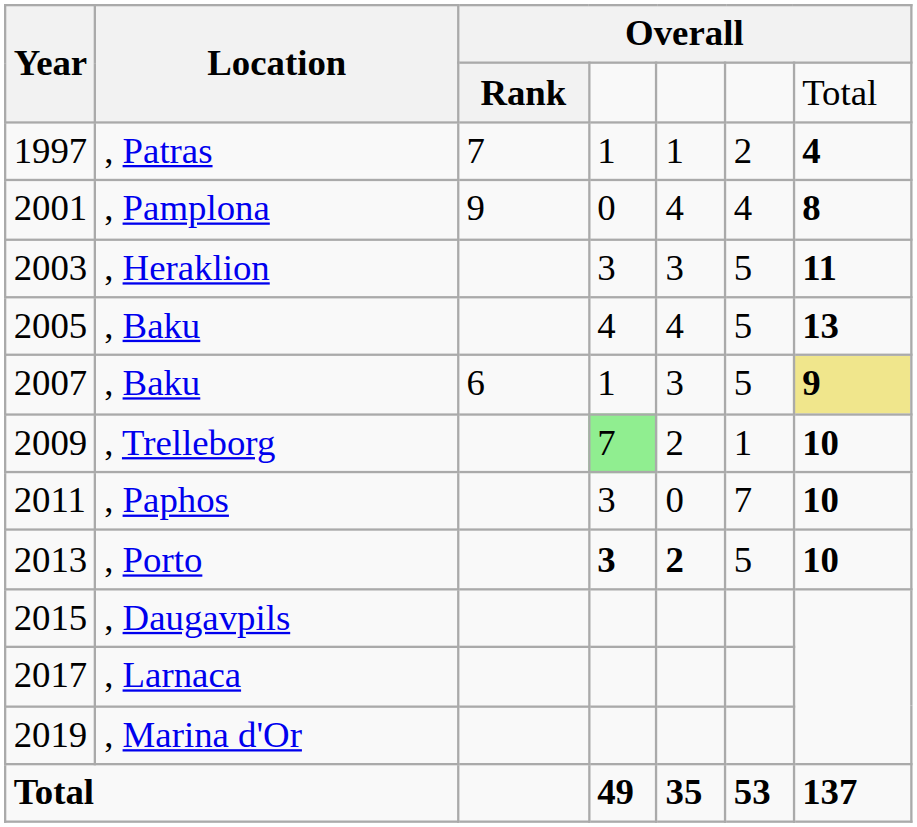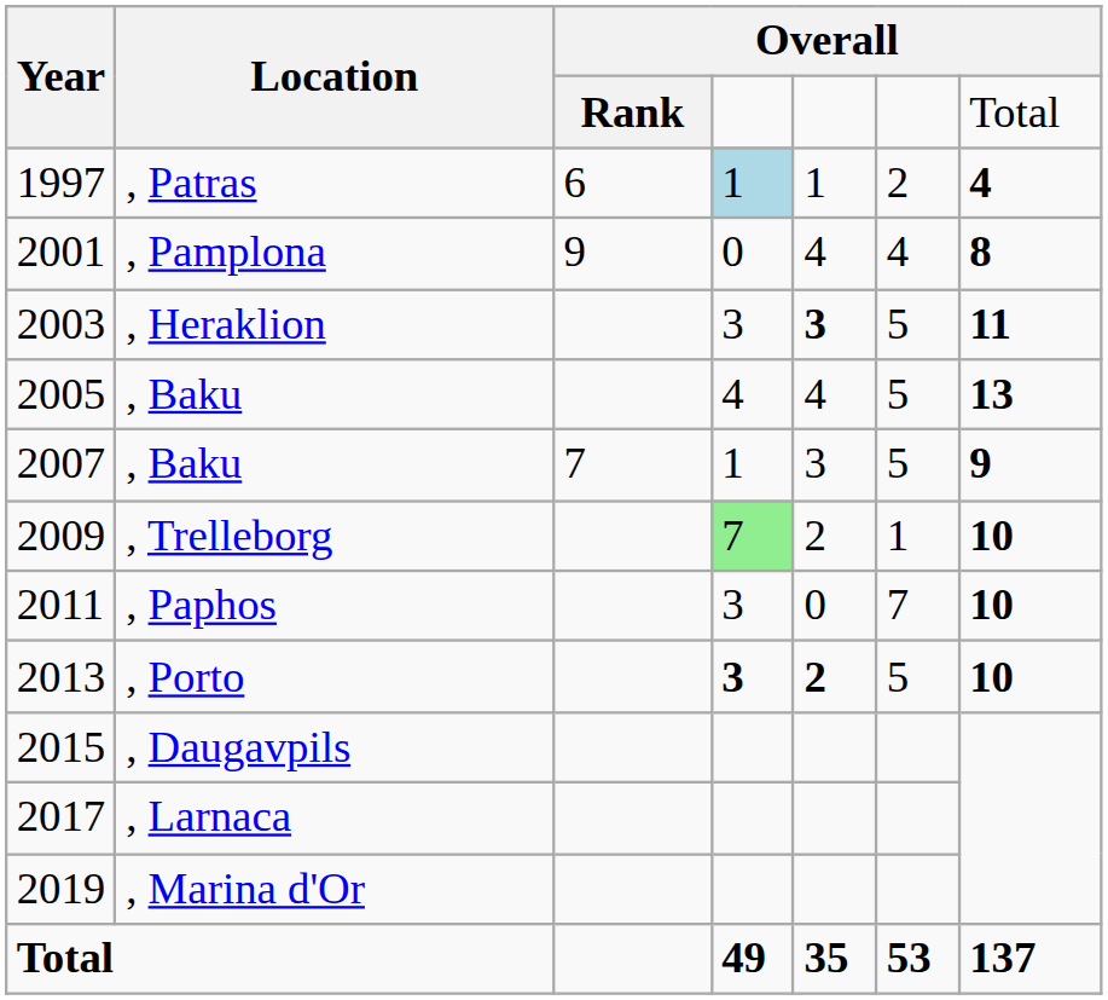, Patras | column 3: 7 -> 6
, Patras | column 4: no background -> lightblue background
, Heraklion | column 5: normal -> bold
2007 / , Baku | column 3: 6 -> 7
2007 / , Baku | column 7: khaki background -> no background
